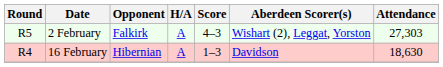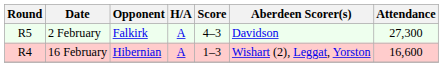2 February | Aberdeen Scorer(s): Wishart (2), Leggat, Yorston -> Davidson
2 February | Attendance: 27,303 -> 27,300
16 February | Aberdeen Scorer(s): Davidson -> Wishart (2), Leggat, Yorston
16 February | Attendance: 18,630 -> 16,600
